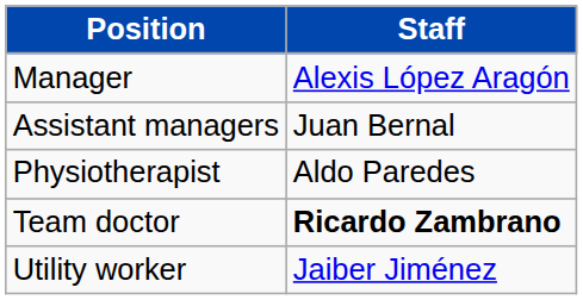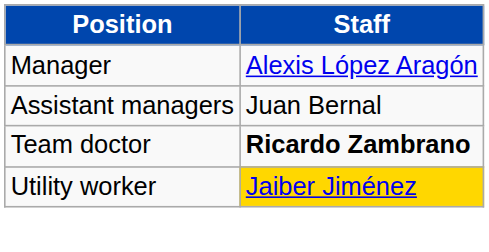- row: Physiotherapist | Aldo Paredes
Utility worker | Staff: no background -> gold background
